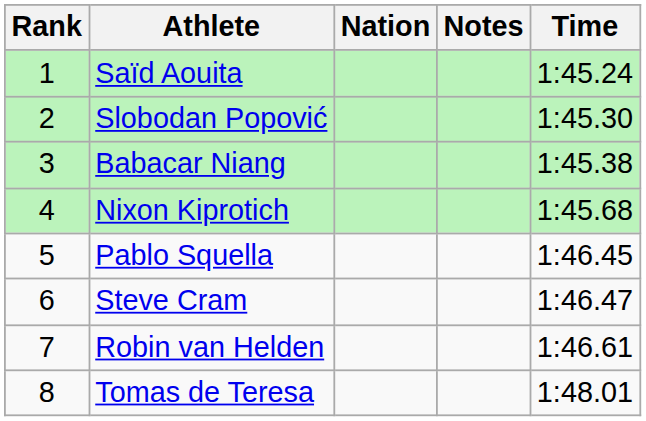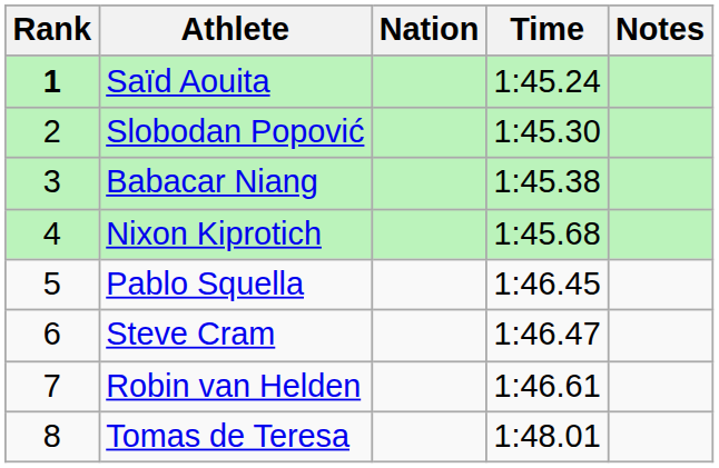columns swapped: Time <-> Notes
Saïd Aouita | Rank: normal -> bold
